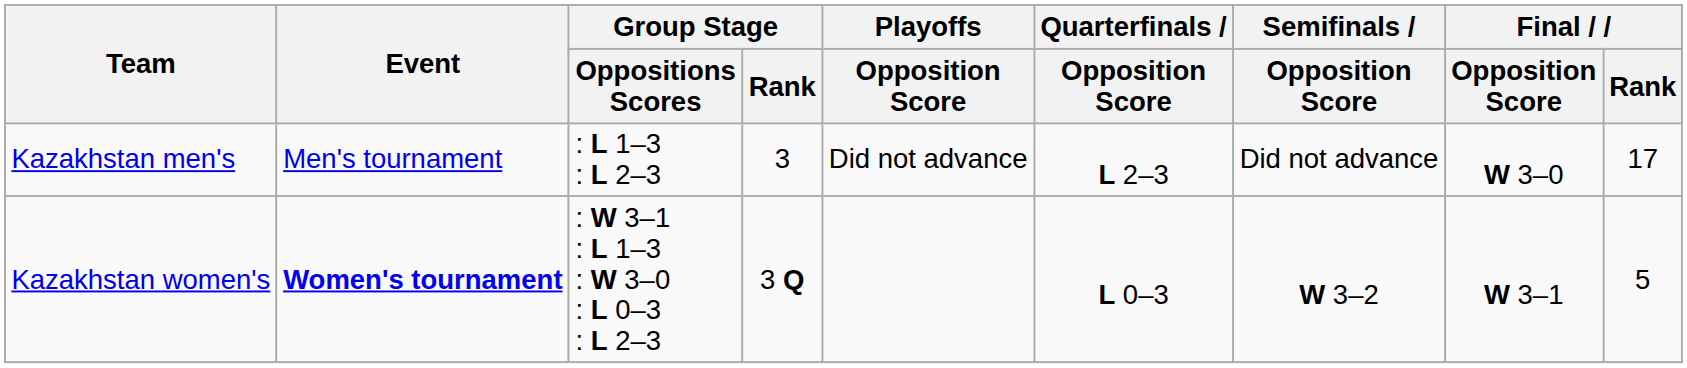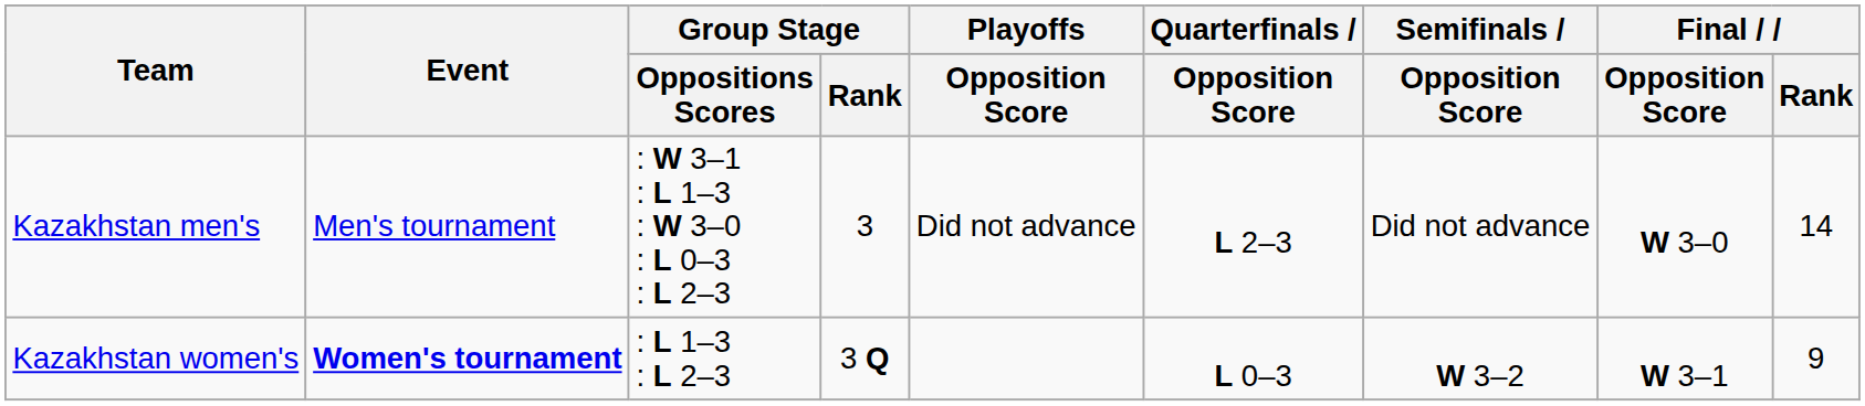Kazakhstan men's | Group Stage / Oppositions Scores: : L 1–3 : L 2–3 -> : W 3–1 : L 1–3 : W 3–0 : L 0–3 : L 2–3
Kazakhstan men's | Final / Rank: 17 -> 14
Kazakhstan women's | Group Stage / Oppositions Scores: : W 3–1 : L 1–3 : W 3–0 : L 0–3 : L 2–3 -> : L 1–3 : L 2–3
Kazakhstan women's | Final / Rank: 5 -> 9
